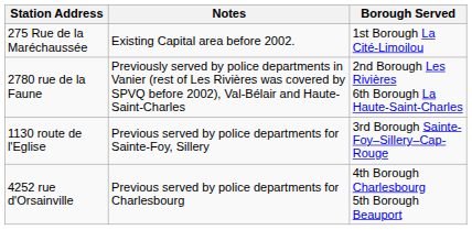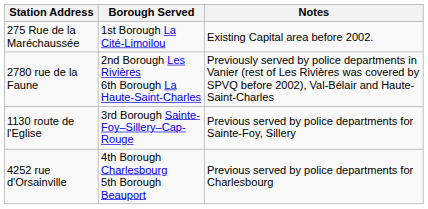columns swapped: Borough Served <-> Notes
